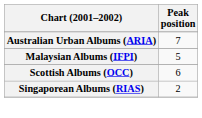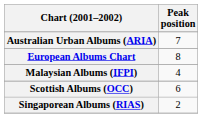+ row: European Albums Chart | 8
Malaysian Albums (IFPI) | Peak position: 5 -> 4
